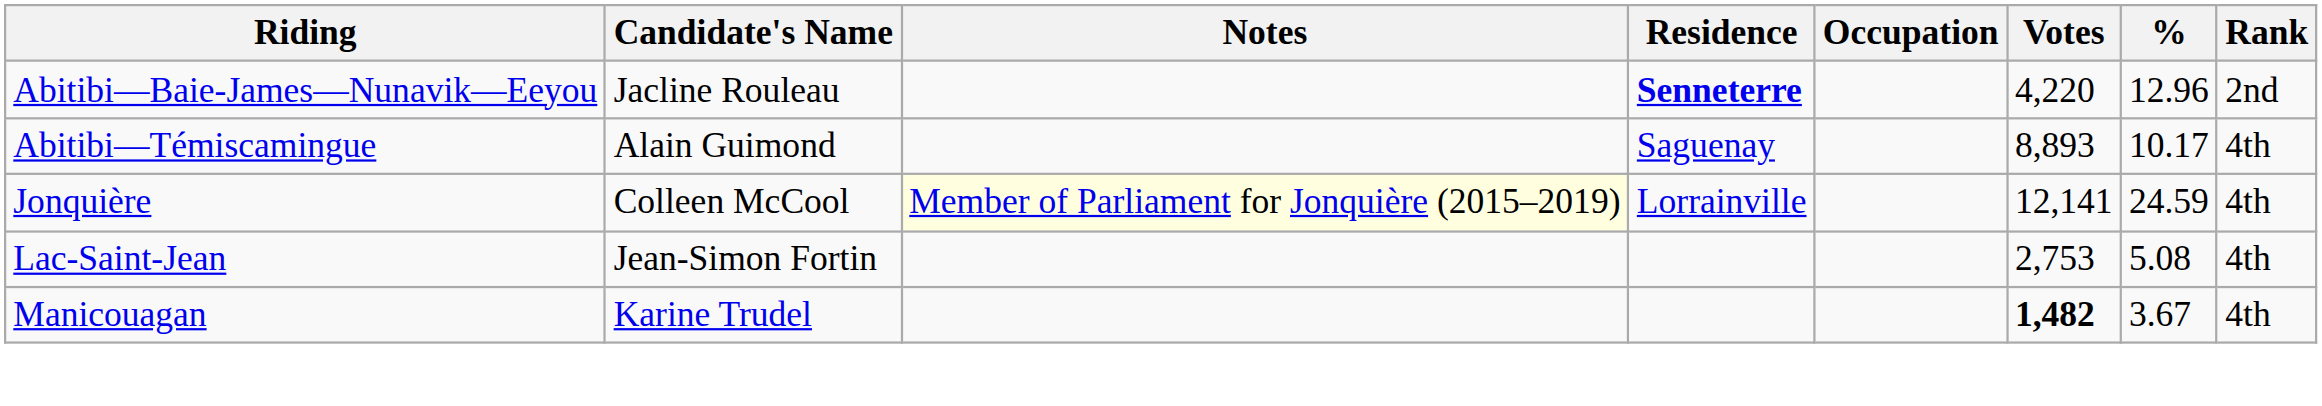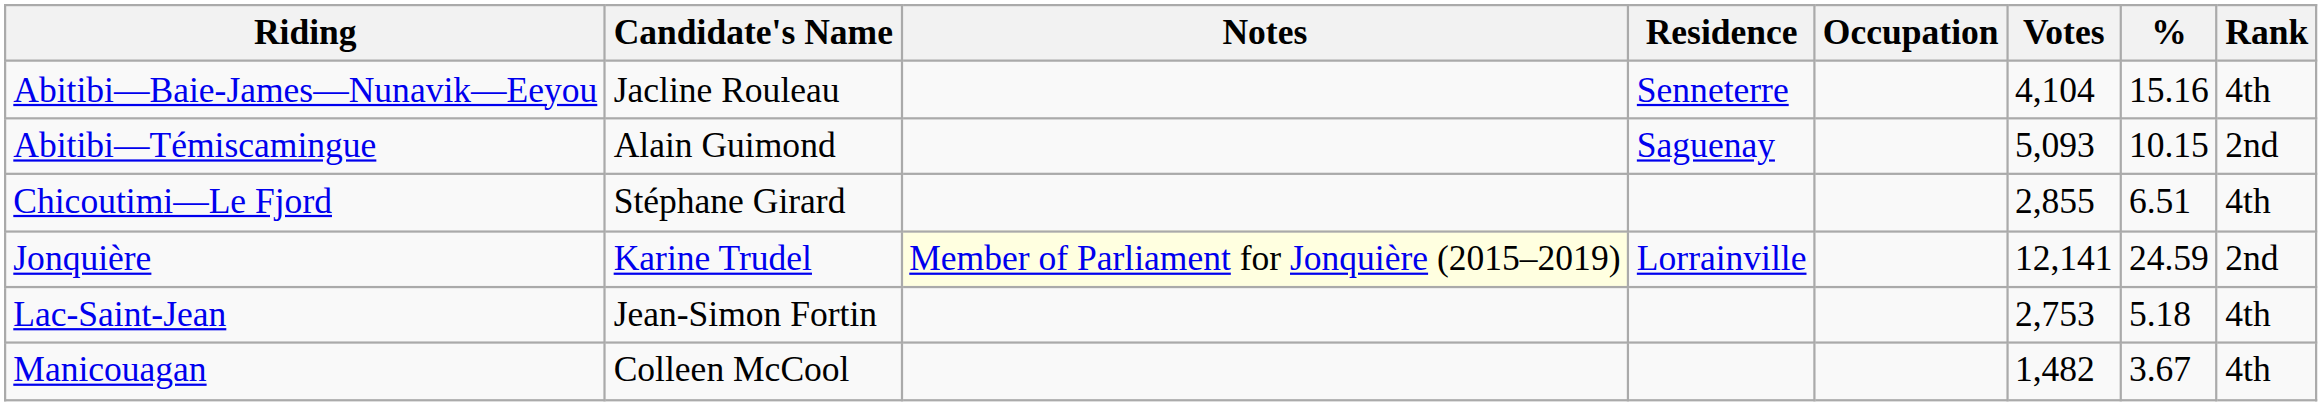Abitibi—Baie-James—Nunavik—Eeyou | Residence: bold -> normal
Abitibi—Baie-James—Nunavik—Eeyou | Votes: 4,220 -> 4,104
Abitibi—Baie-James—Nunavik—Eeyou | %: 12.96 -> 15.16
Abitibi—Baie-James—Nunavik—Eeyou | Rank: 2nd -> 4th
Abitibi—Témiscamingue | Votes: 8,893 -> 5,093
Abitibi—Témiscamingue | %: 10.17 -> 10.15
Abitibi—Témiscamingue | Rank: 4th -> 2nd
+ row: Chicoutimi—Le Fjord | Stéphane Girard | 2,855 | 6.51 | 4th
Jonquière | Candidate's Name: Colleen McCool -> Karine Trudel
Jonquière | Rank: 4th -> 2nd
Lac-Saint-Jean | %: 5.08 -> 5.18
Manicouagan | Candidate's Name: Karine Trudel -> Colleen McCool
Manicouagan | Votes: bold -> normal
